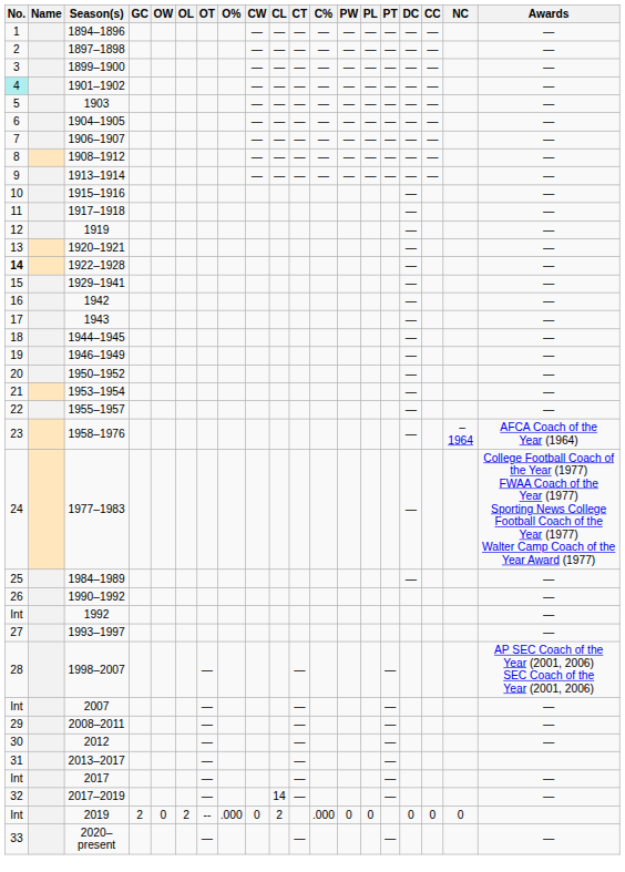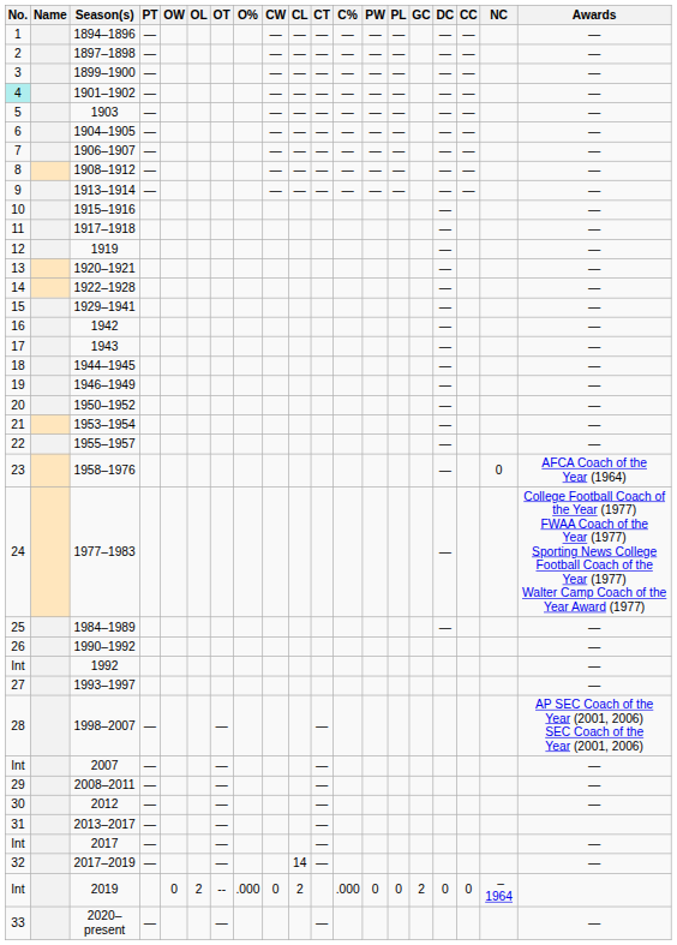columns swapped: GC <-> PT
1922–1928 | No.: bold -> normal
1958–1976 | NC: – 1964 -> 0
2019 | NC: 0 -> – 1964
